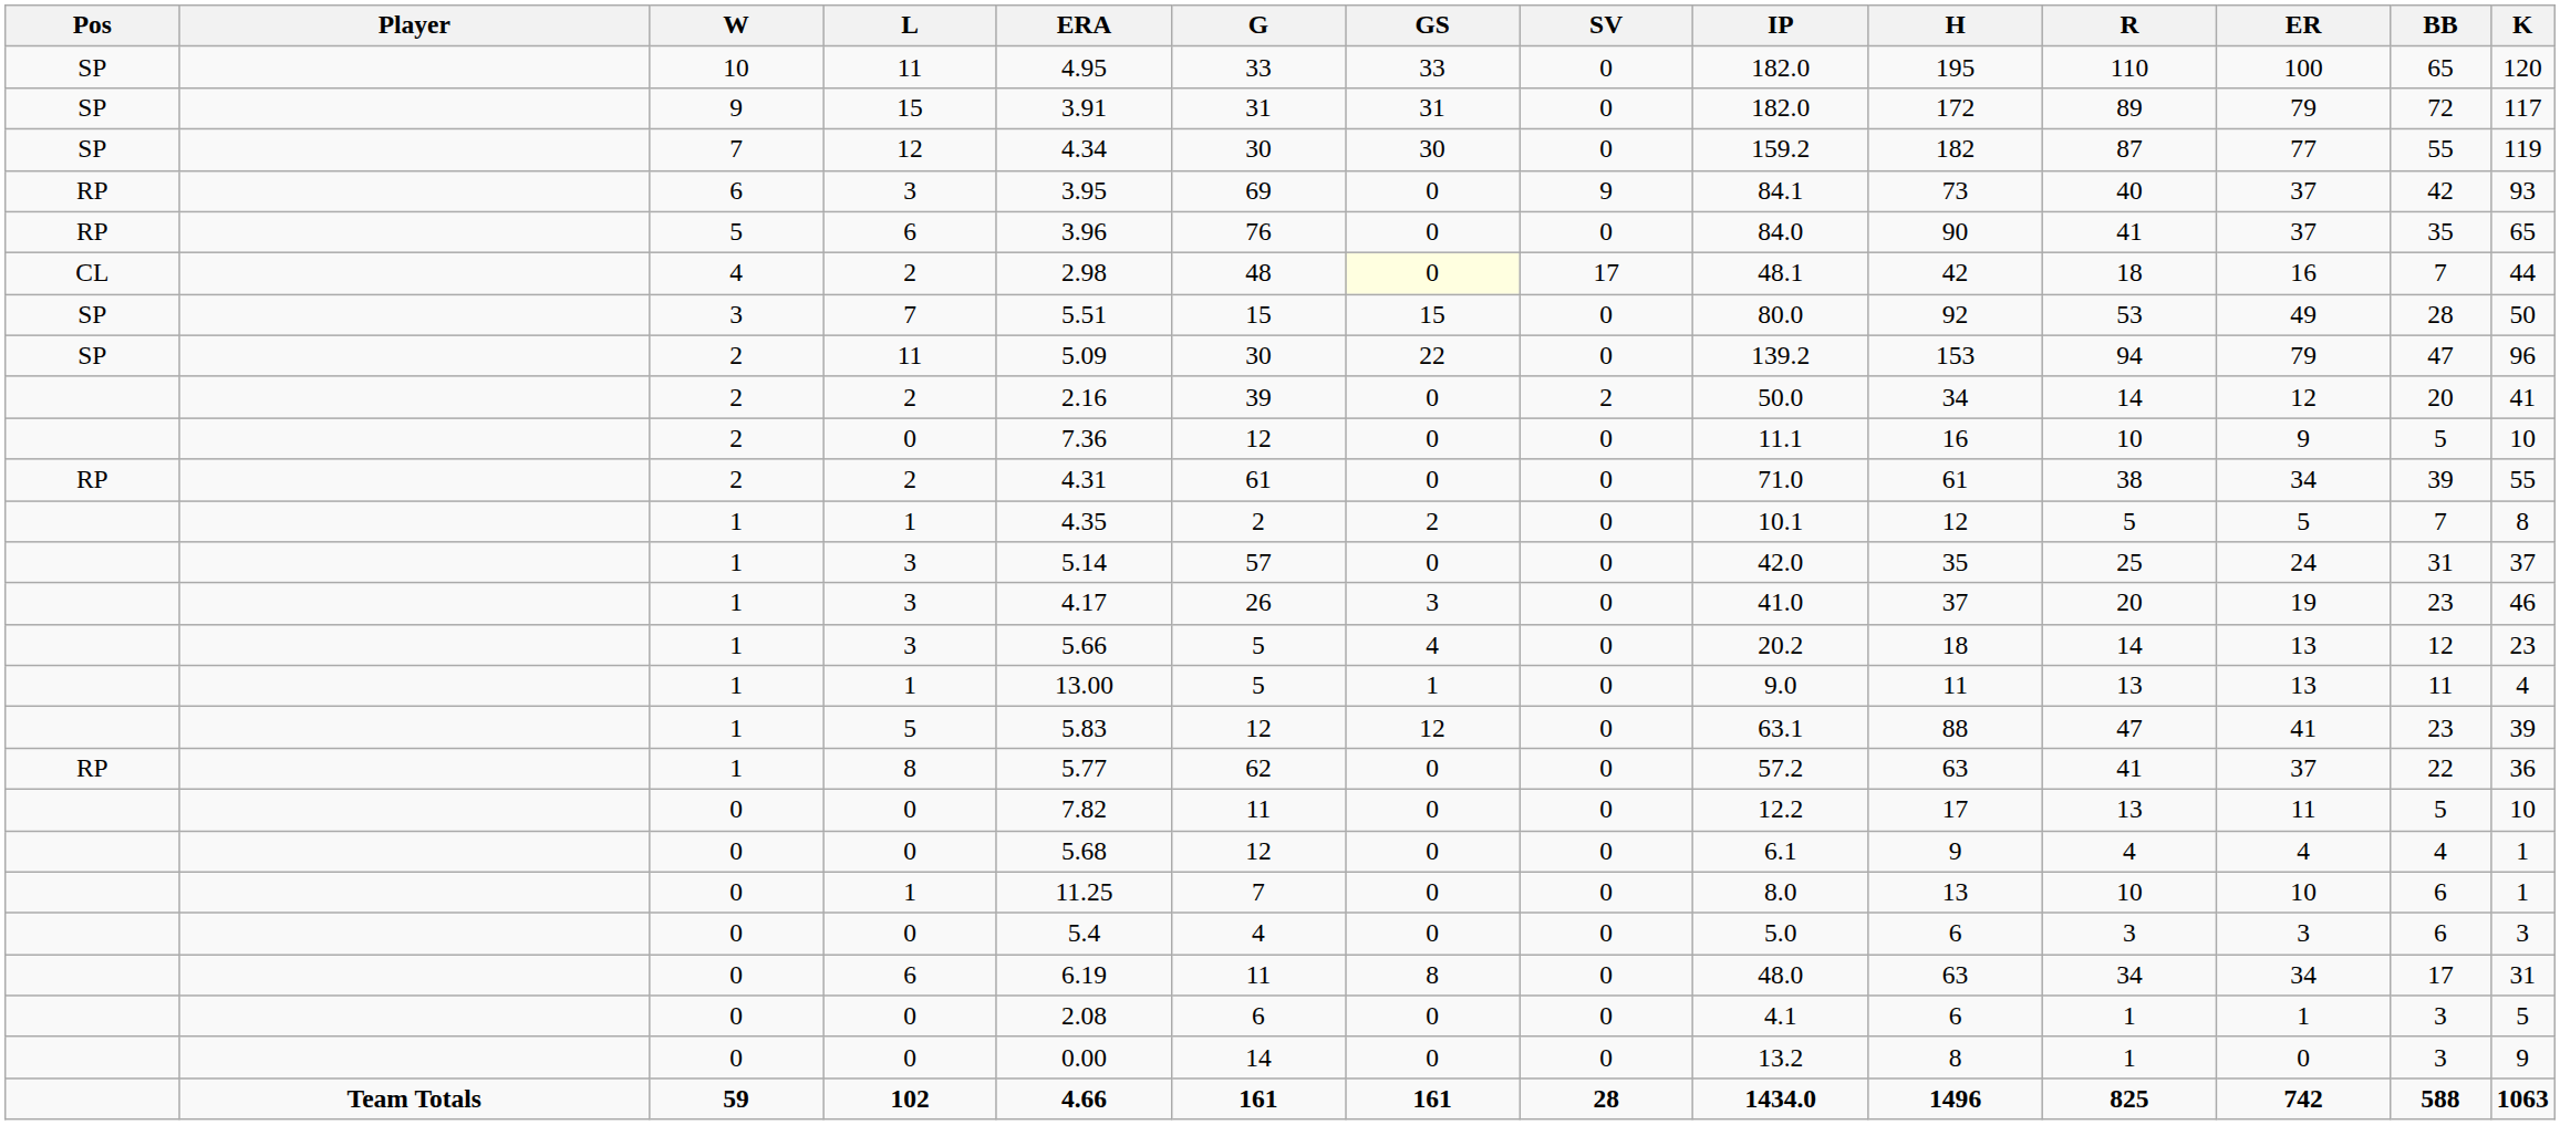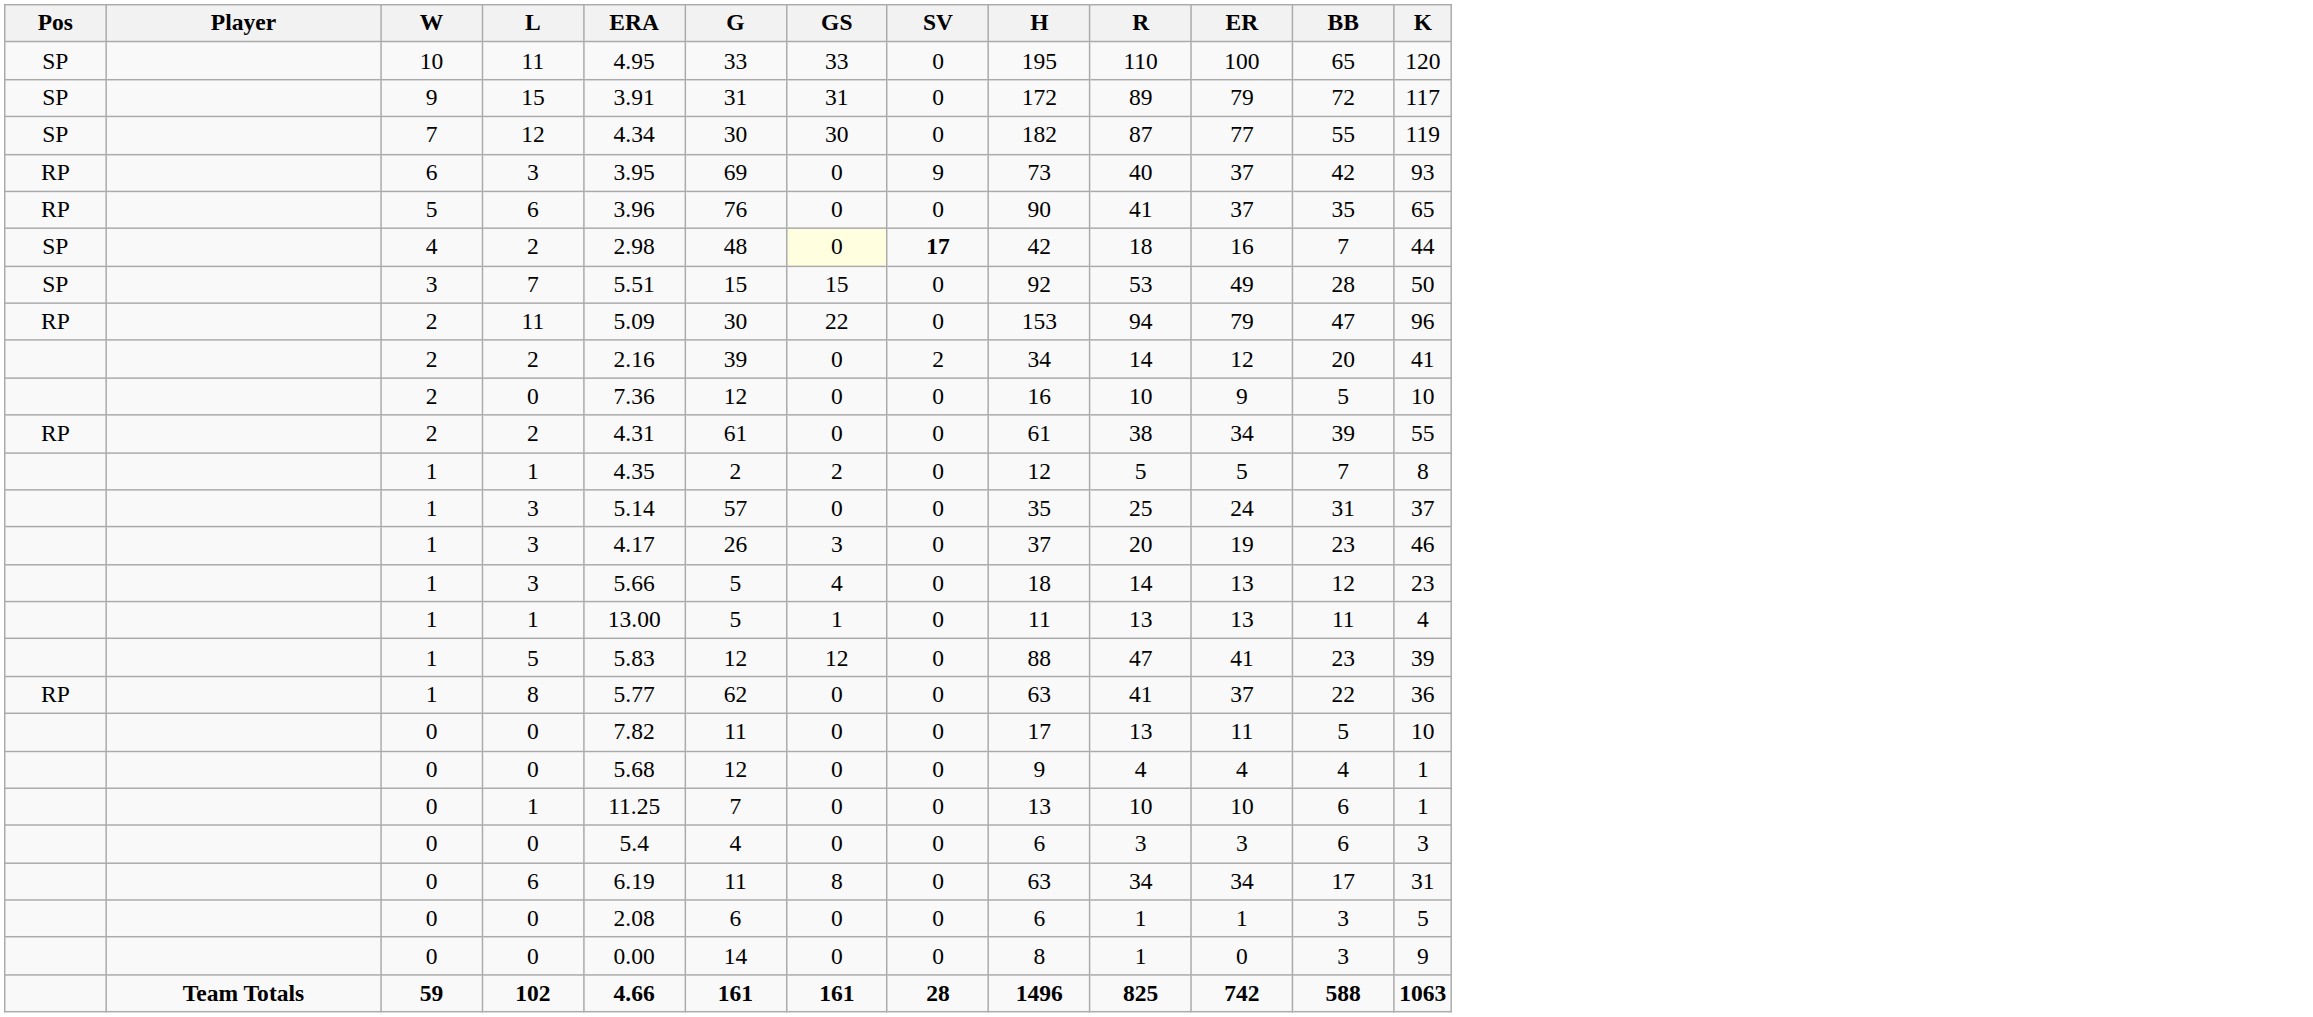- column: IP | 182.0 | 182.0 | 159.2 | 84.1 | 84.0 | 48.1 | 80.0 | 139.2 | 50.0 | 11.1 | 71.0 | 10.1 | 42.0 | 41.0 | 20.2 | 9.0 | 63.1 | 57.2 | 12.2 | 6.1 | 8.0 | 5.0 | 48.0 | 4.1 | 13.2 | 1434.0
4 / 2 | Pos: CL -> SP
4 / 2 | SV: normal -> bold
2 / 11 | Pos: SP -> RP
